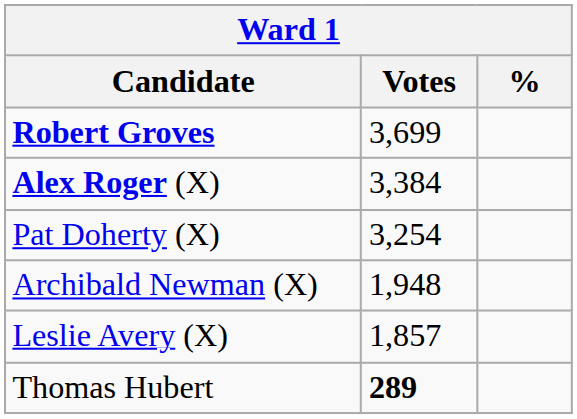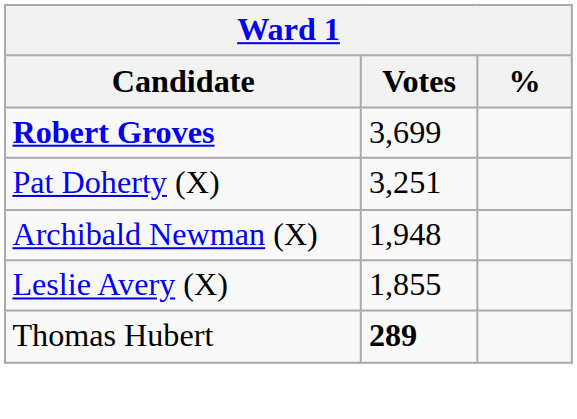- row: Alex Roger (X) | 3,384
Pat Doherty (X) | Votes: 3,254 -> 3,251
Leslie Avery (X) | Votes: 1,857 -> 1,855
